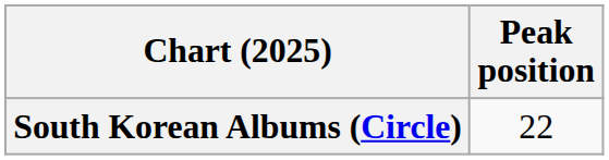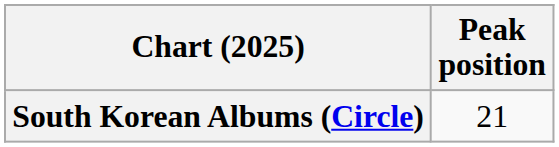South Korean Albums (Circle) | Peak position: 22 -> 21
